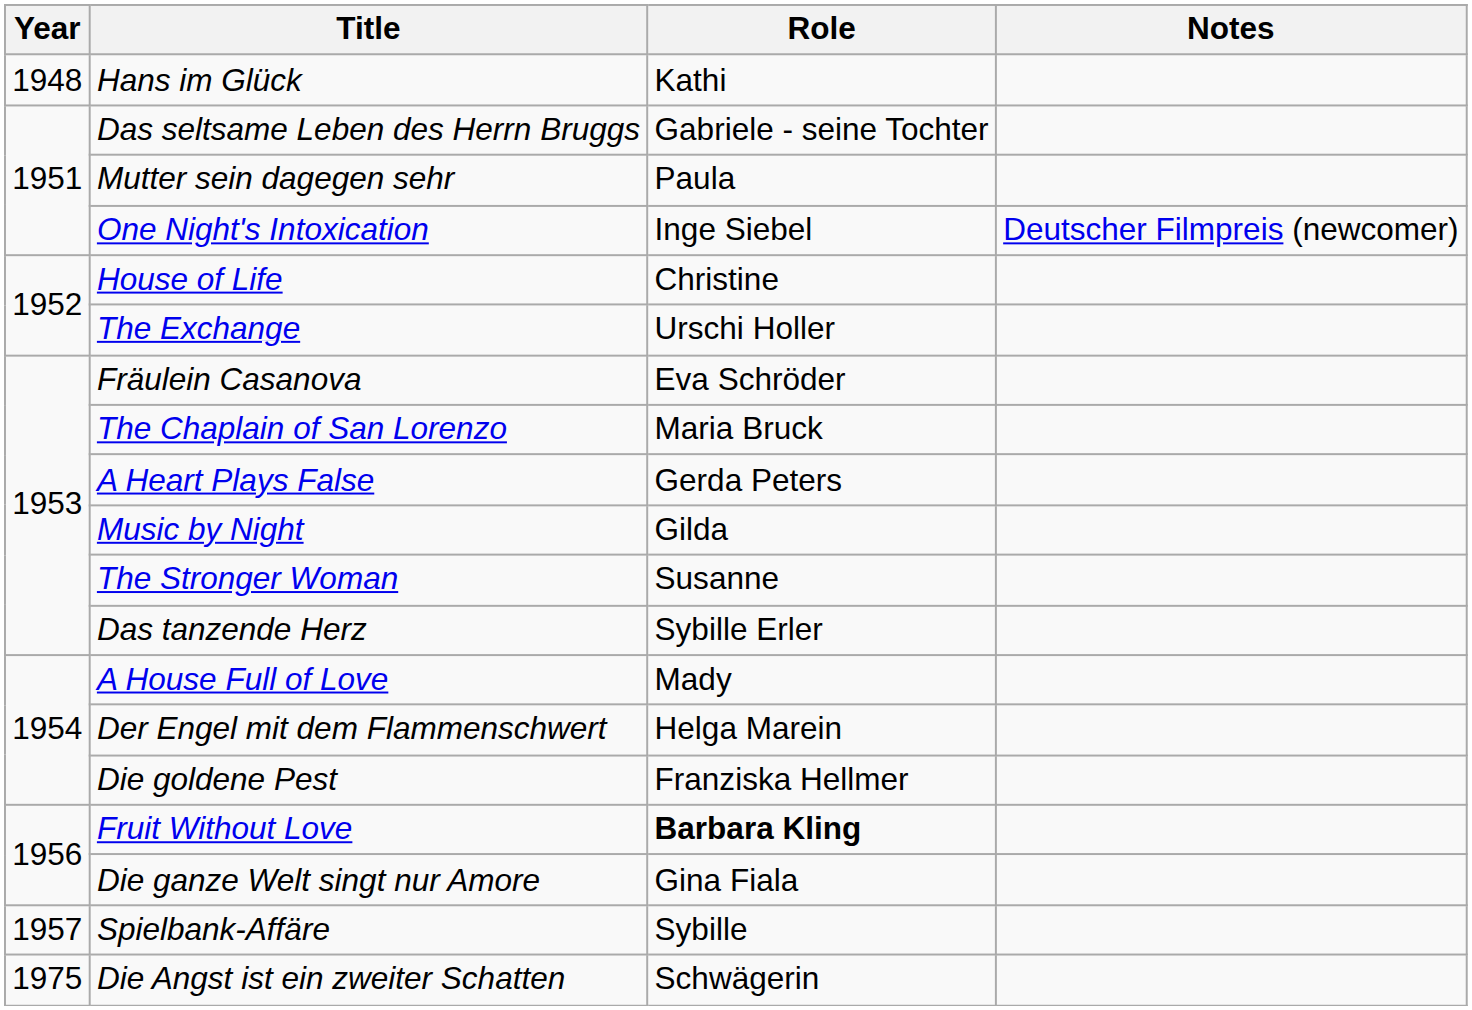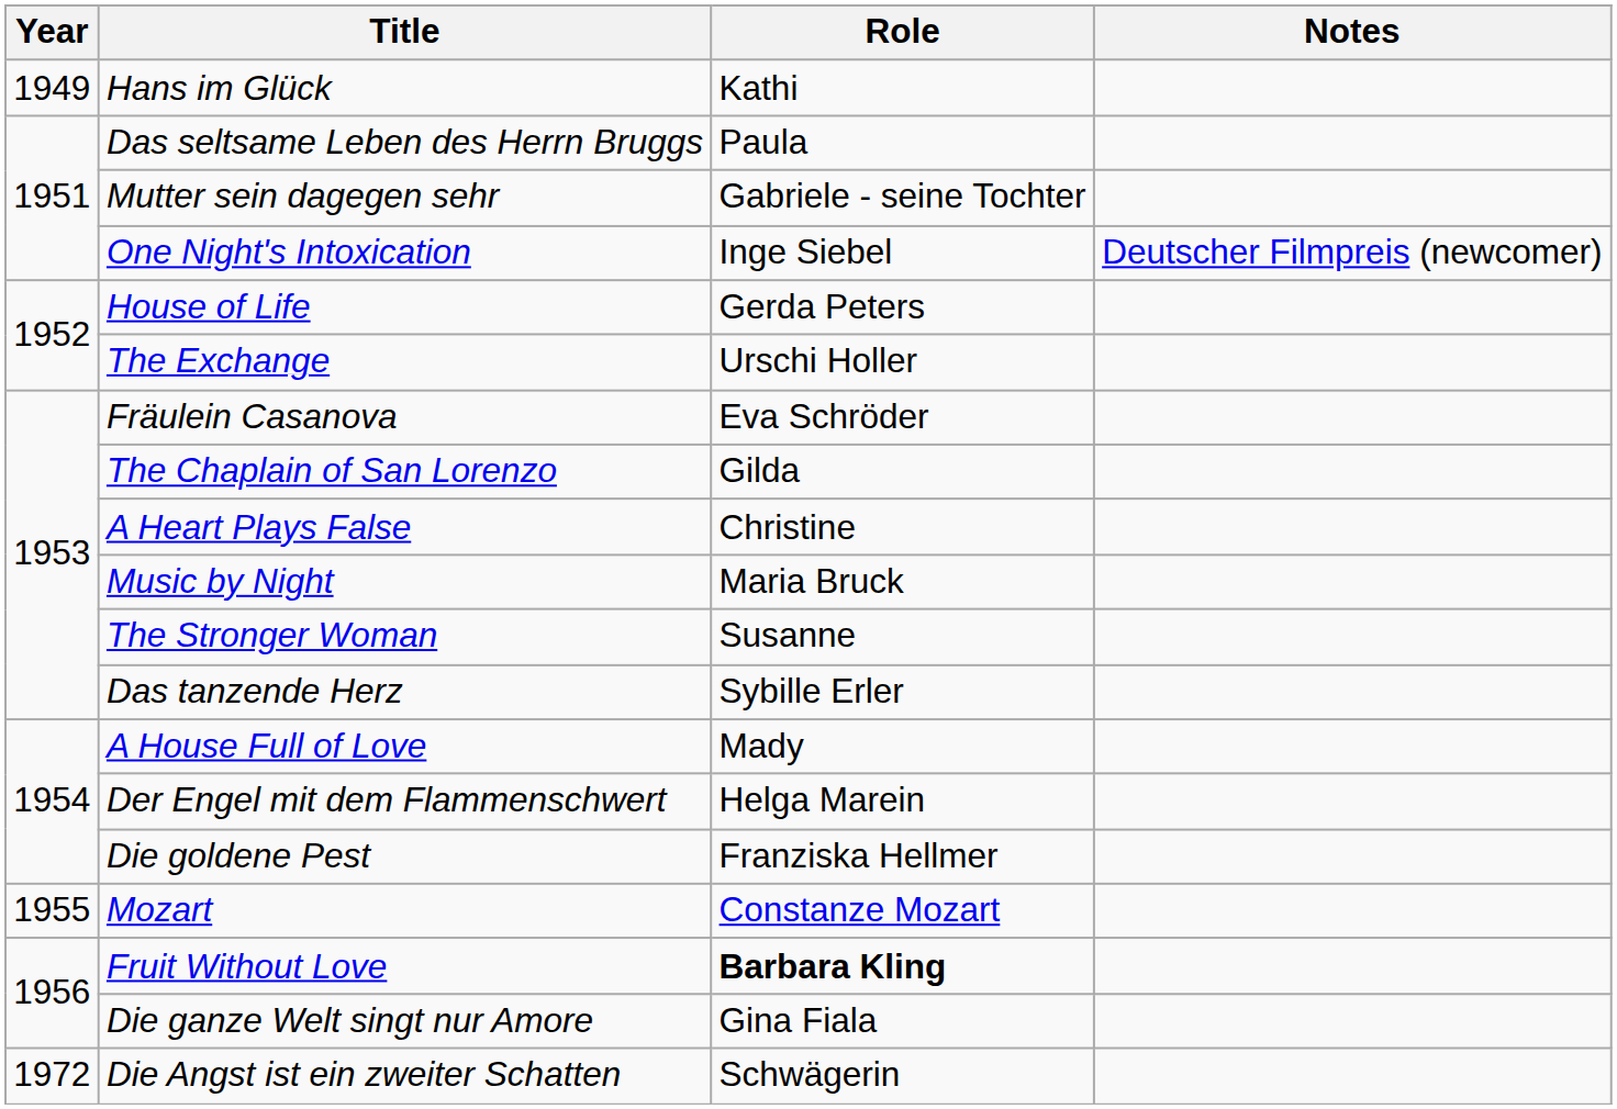Hans im Glück | Year: 1948 -> 1949
Das seltsame Leben des Herrn Bruggs | Role: Gabriele - seine Tochter -> Paula
Mutter sein dagegen sehr | Role: Paula -> Gabriele - seine Tochter
House of Life | Role: Christine -> Gerda Peters
The Chaplain of San Lorenzo | Role: Maria Bruck -> Gilda
A Heart Plays False | Role: Gerda Peters -> Christine
Music by Night | Role: Gilda -> Maria Bruck
+ row: 1955 | Mozart | Constanze Mozart
- row: 1957 | Spielbank-Affäre | Sybille
Die Angst ist ein zweiter Schatten | Year: 1975 -> 1972
